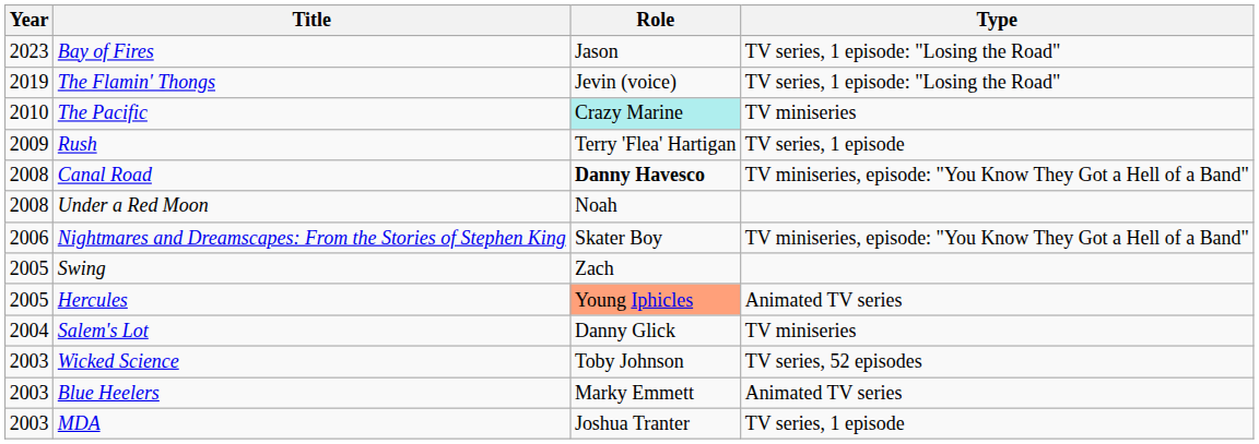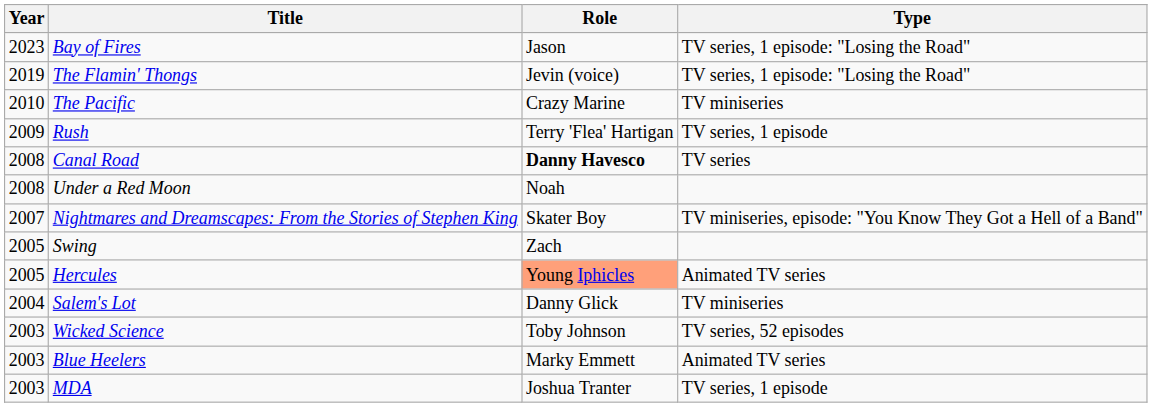The Pacific | Role: paleturquoise background -> no background
Canal Road | Type: TV miniseries, episode: "You Know They Got a Hell of a Band" -> TV series
Nightmares and Dreamscapes: From the Stories of Stephen King | Year: 2006 -> 2007
